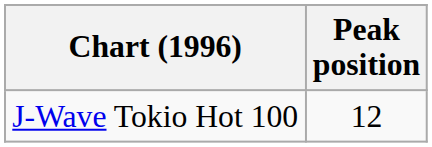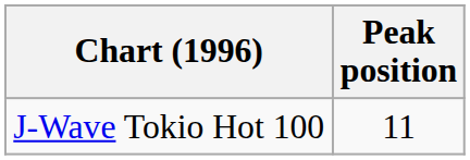J-Wave Tokio Hot 100 | Peak position: 12 -> 11
